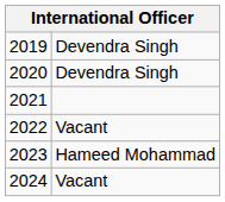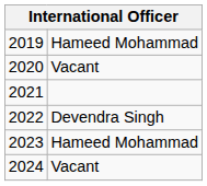2019 | column 2: Devendra Singh -> Hameed Mohammad
2020 | column 2: Devendra Singh -> Vacant
2022 | column 2: Vacant -> Devendra Singh
